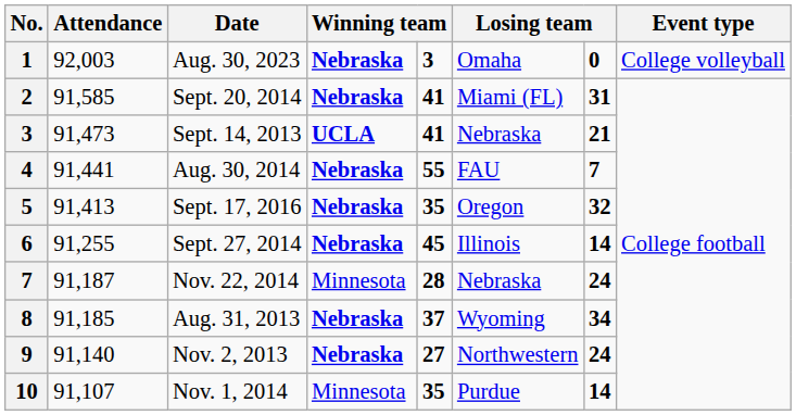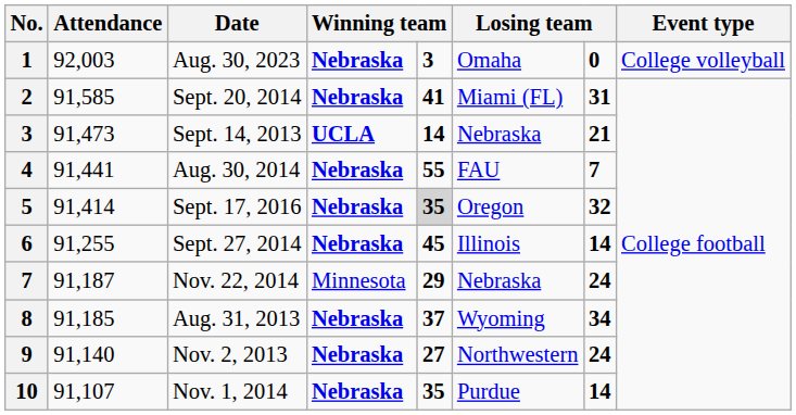Sept. 14, 2013 | column 5: 41 -> 14
Sept. 17, 2016 | Attendance: 91,413 -> 91,414
Sept. 17, 2016 | column 5: no background -> lightgrey background
Nov. 22, 2014 | column 5: 28 -> 29
Nov. 1, 2014 | column 4: Minnesota -> Nebraska
